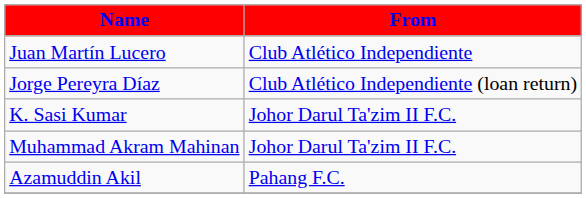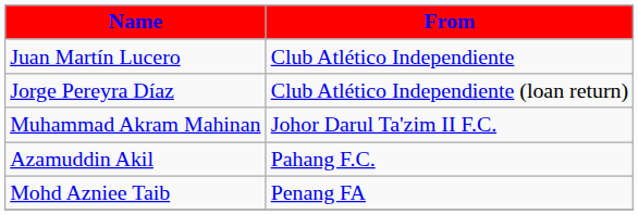- row: K. Sasi Kumar | Johor Darul Ta'zim II F.C.
+ row: Mohd Azniee Taib | Penang FA
